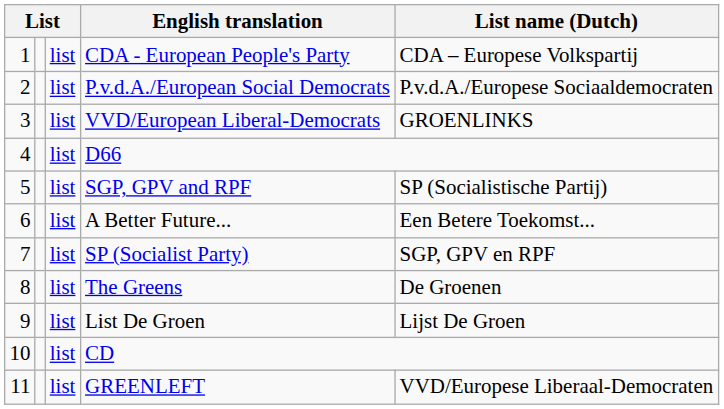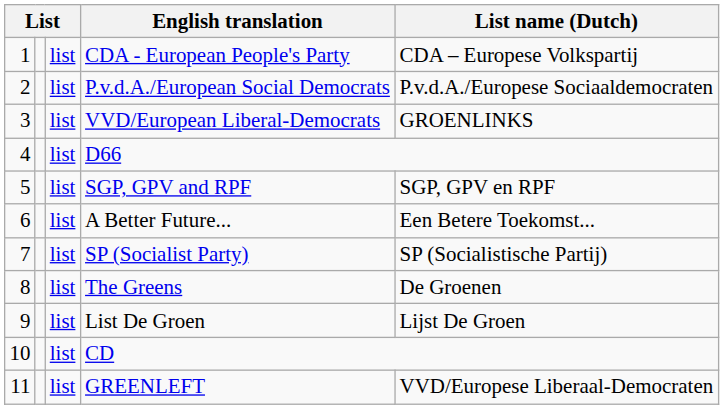SGP, GPV and RPF | List name (Dutch): SP (Socialistische Partij) -> SGP, GPV en RPF
SP (Socialist Party) | List name (Dutch): SGP, GPV en RPF -> SP (Socialistische Partij)
